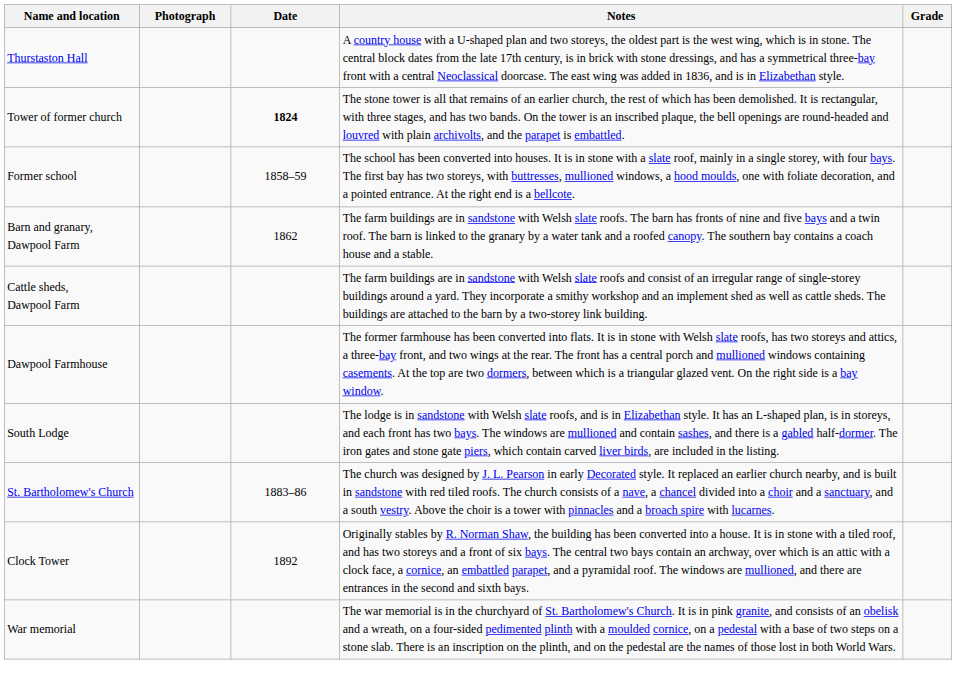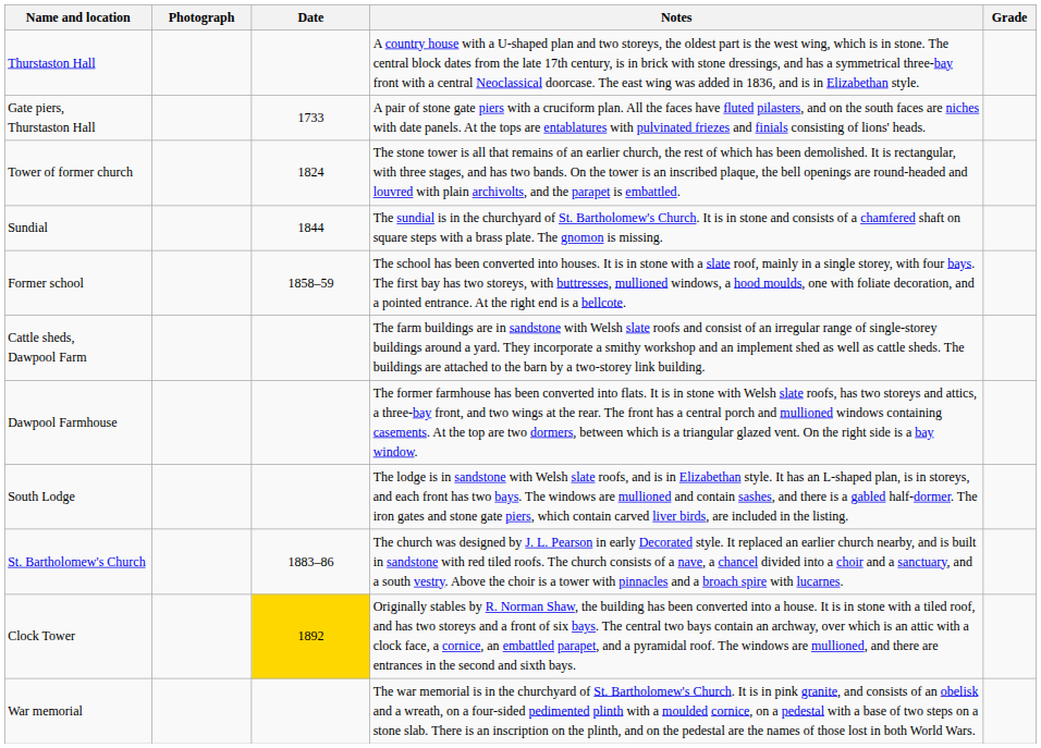+ row: Gate piers, Thurstaston Hall | 1733 | A pair of stone gate piers with a cruciform plan. All the faces have fluted pilasters, and on the south faces are niches with date panels. At the tops are entablatures with pulvinated friezes and finials consisting of lions' heads.
Tower of former church | Date: bold -> normal
+ row: Sundial | 1844 | The sundial is in the churchyard of St. Bartholomew's Church. It is in stone and consists of a chamfered shaft on square steps with a brass plate. The gnomon is missing.
- row: Barn and granary, Dawpool Farm | 1862 | The farm buildings are in sandstone with Welsh slate roofs. The barn has fronts of nine and five bays and a twin roof. The barn is linked to the granary by a water tank and a roofed canopy. The southern bay contains a coach house and a stable.
Clock Tower | Date: no background -> gold background
